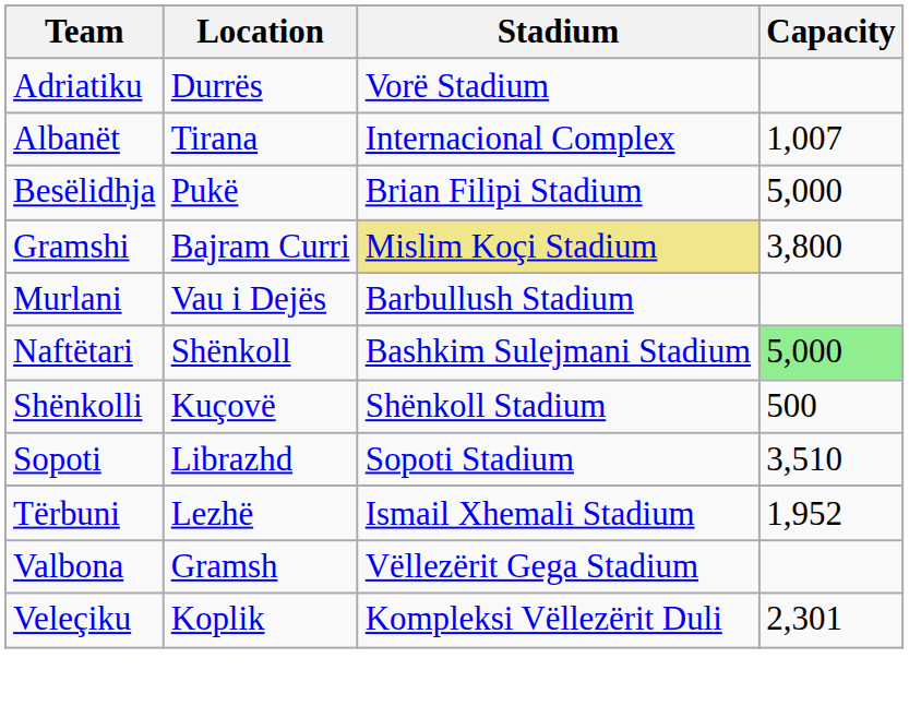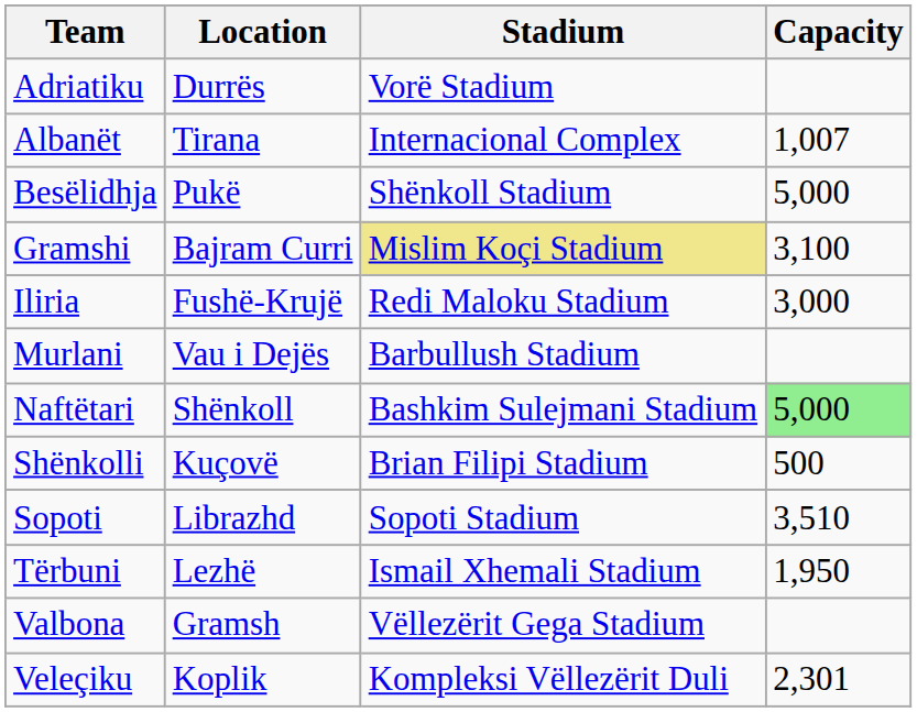Besëlidhja | Stadium: Brian Filipi Stadium -> Shënkoll Stadium
Gramshi | Capacity: 3,800 -> 3,100
+ row: Iliria | Fushë-Krujë | Redi Maloku Stadium | 3,000
Shënkolli | Stadium: Shënkoll Stadium -> Brian Filipi Stadium
Tërbuni | Capacity: 1,952 -> 1,950
